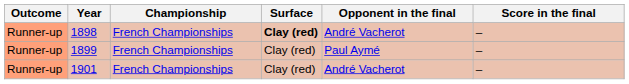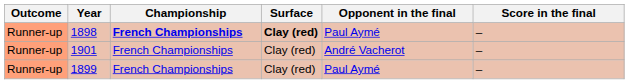1898 | Championship: normal -> bold
1898 | Opponent in the final: André Vacherot -> Paul Aymé
rows swapped: 1899 <-> 1901
